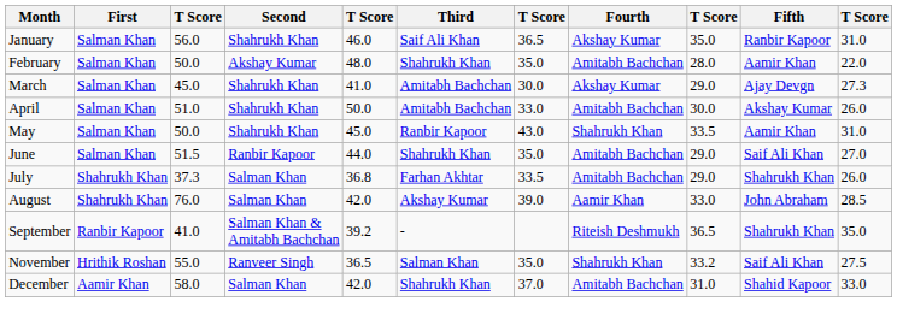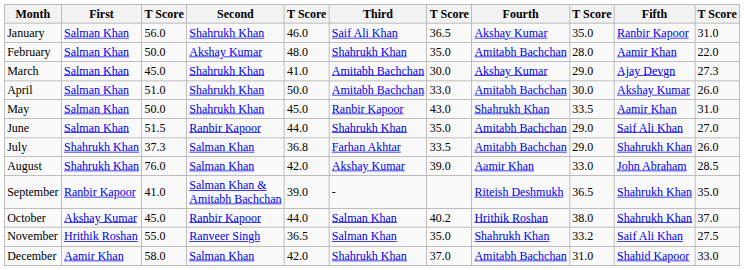September | column 5: 39.2 -> 39.0
+ row: October | Akshay Kumar | 45.0 | Ranbir Kapoor | 44.0 | Salman Khan | 40.2 | Hrithik Roshan | 38.0 | Shahrukh Khan | 37.0
